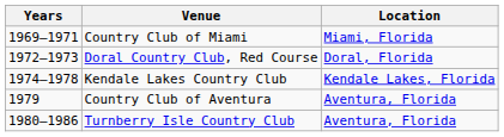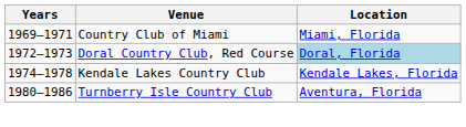Doral Country Club, Red Course | Location: no background -> lightblue background
- row: 1979 | Country Club of Aventura | Aventura, Florida
